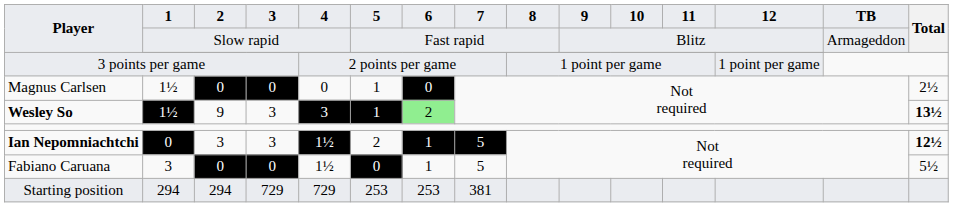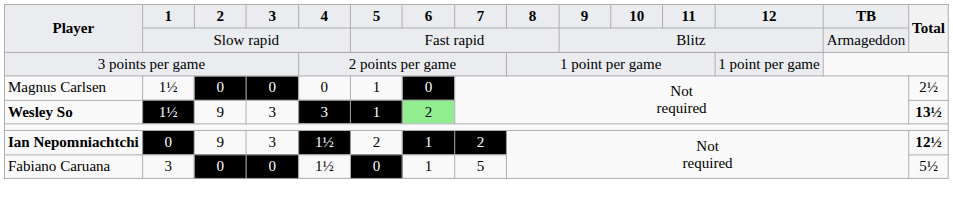Ian Nepomniachtchi | 2: 3 -> 9
Ian Nepomniachtchi | 7: 5 -> 2
- row: Starting position | 294 | 294 | 729 | 729 | 253 | 253 | 381
